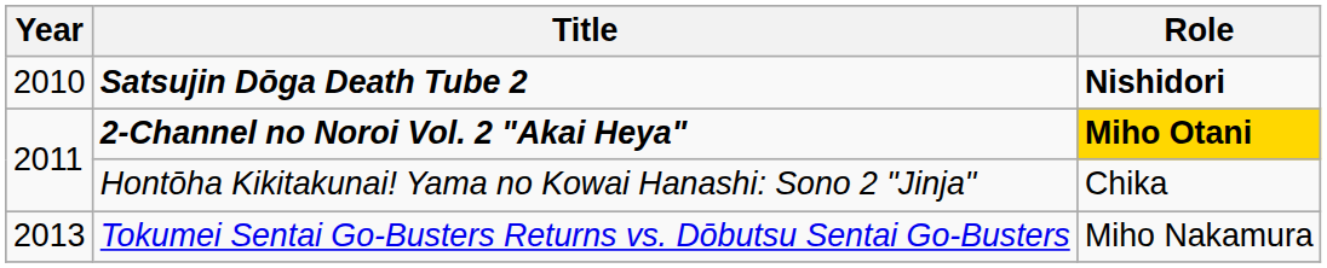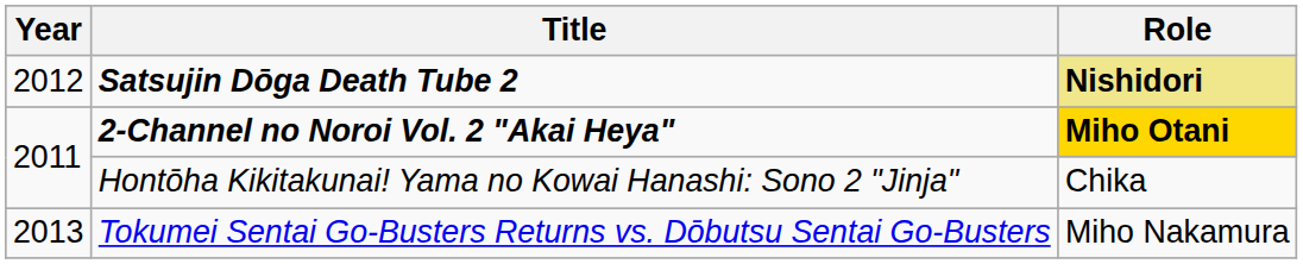Satsujin Dōga Death Tube 2 | Year: 2010 -> 2012
Satsujin Dōga Death Tube 2 | Role: no background -> khaki background
